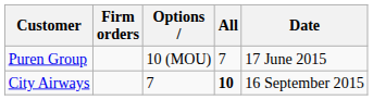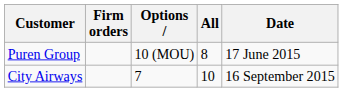Puren Group | All: 7 -> 8
City Airways | All: bold -> normal
